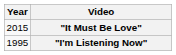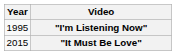rows swapped: "I'm Listening Now" <-> "It Must Be Love"
